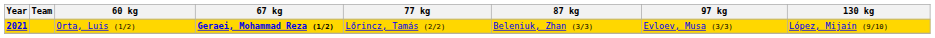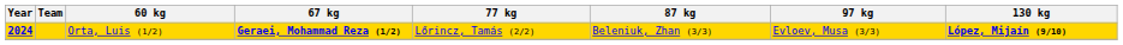Orta, Luis (1/2) | Year: 2021 -> 2024
Orta, Luis (1/2) | 130 kg: normal -> bold
